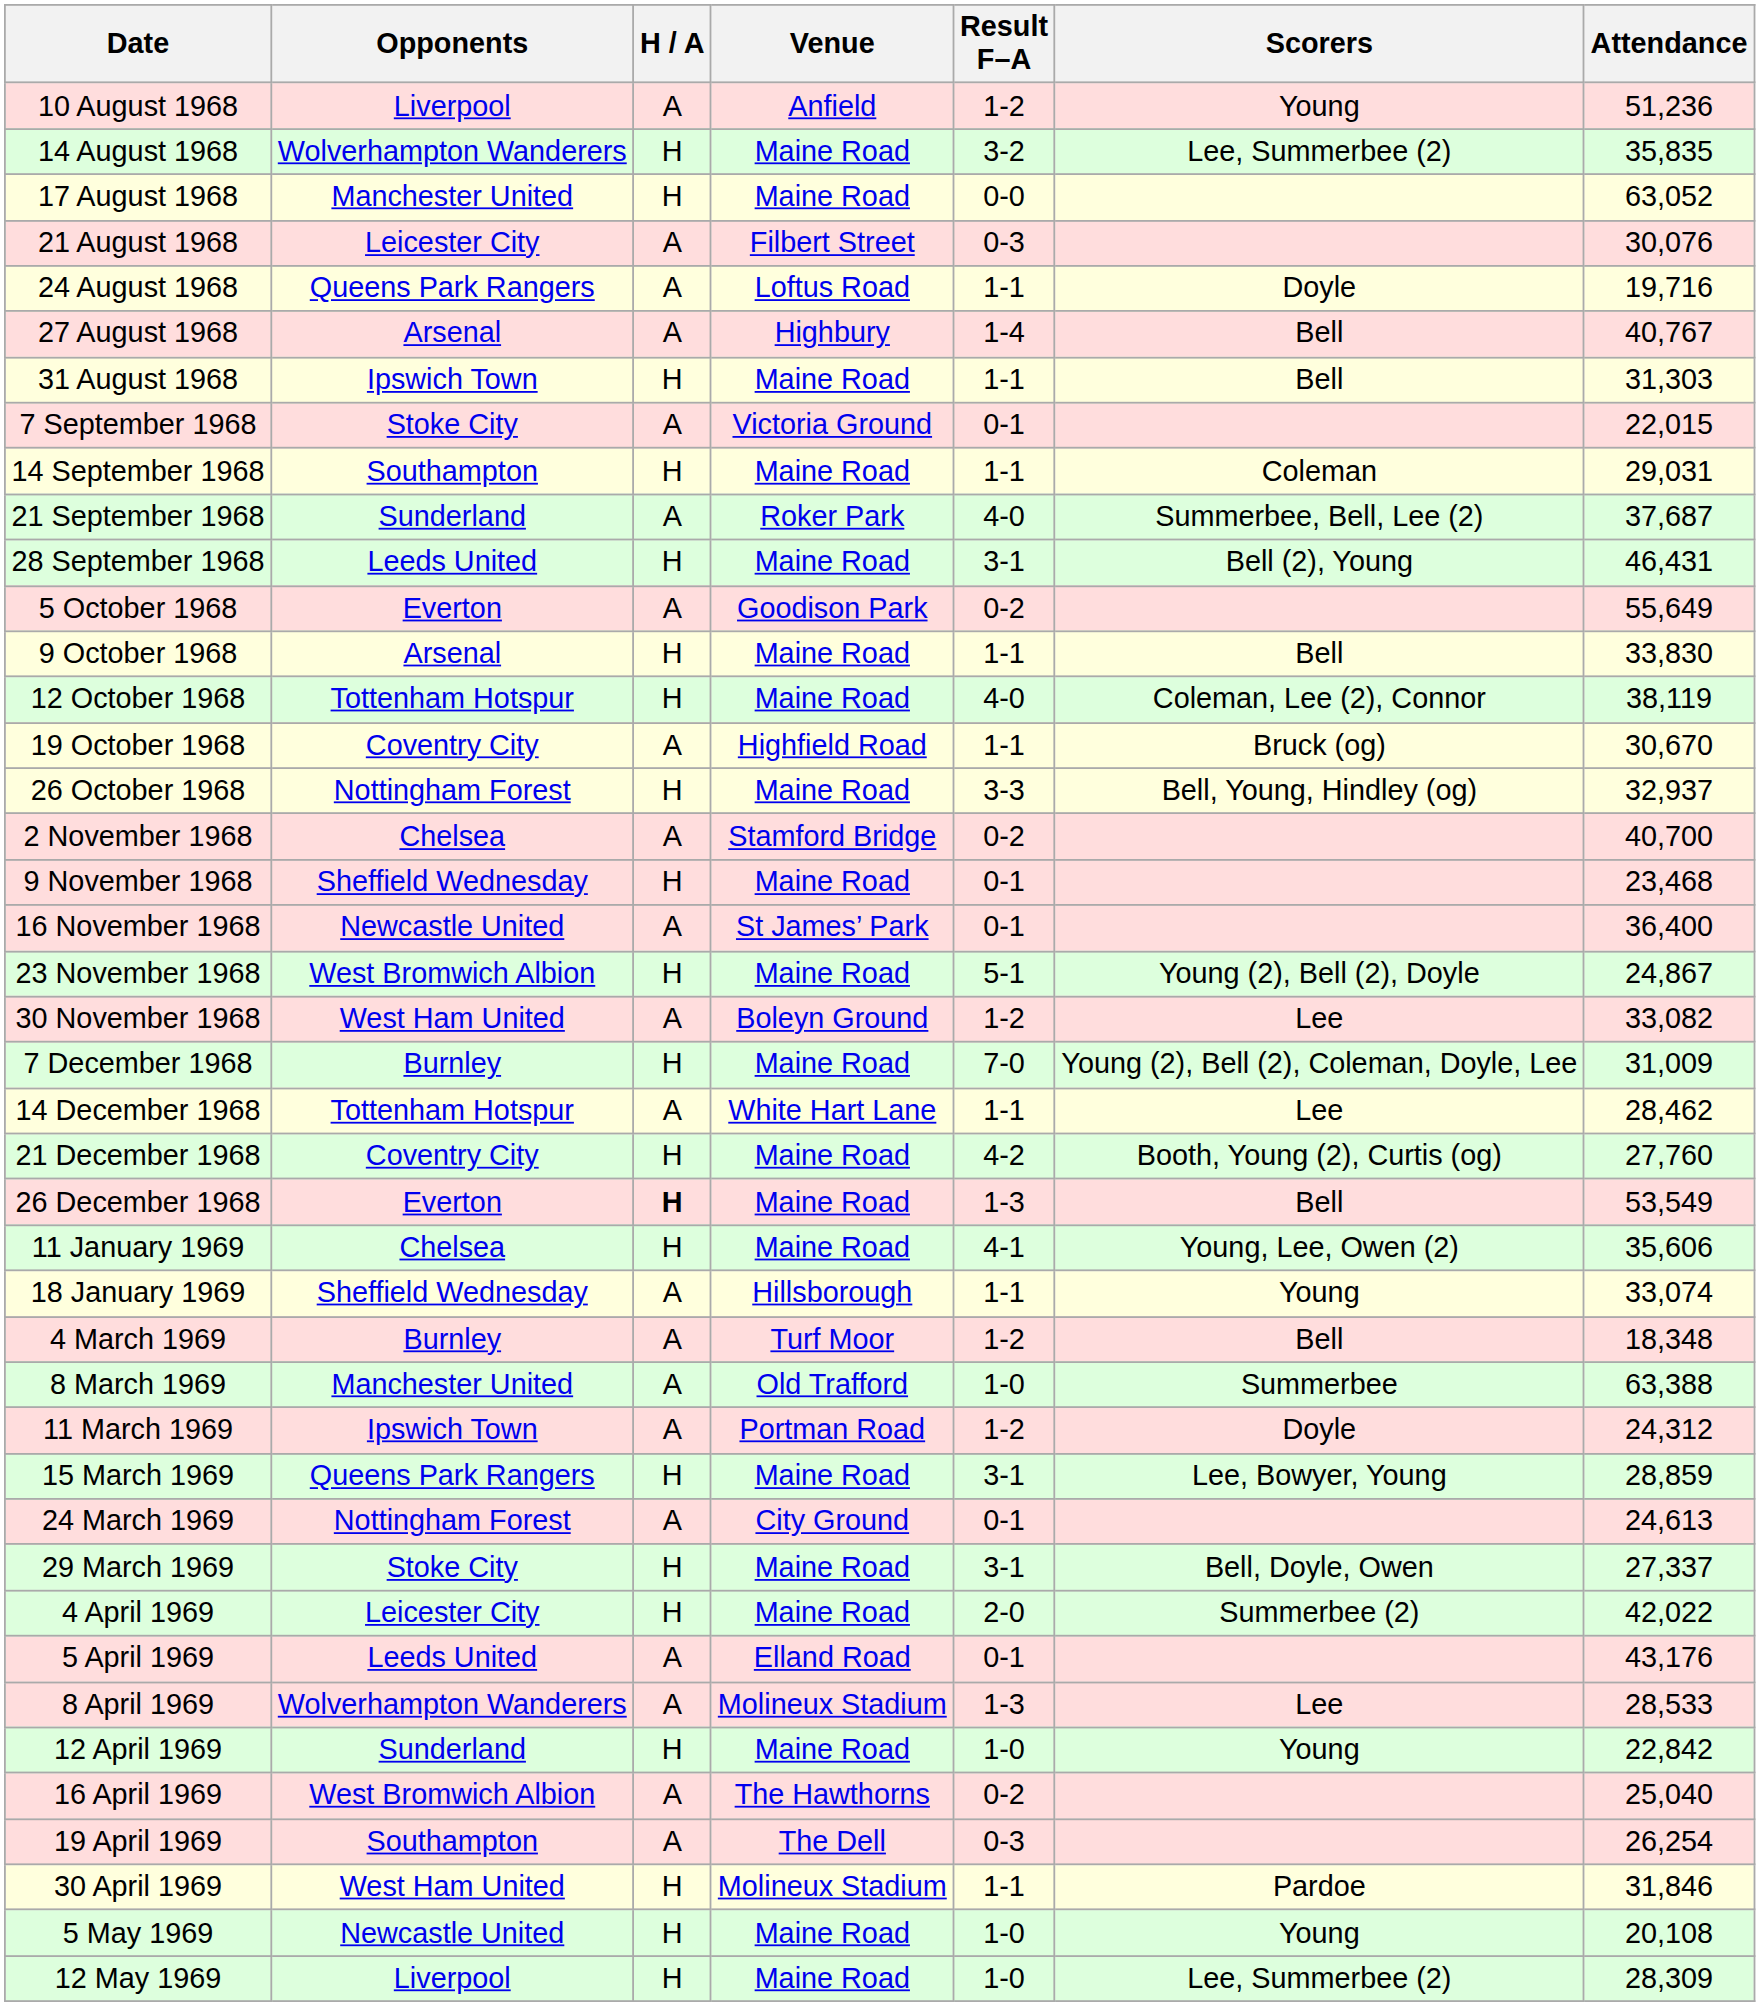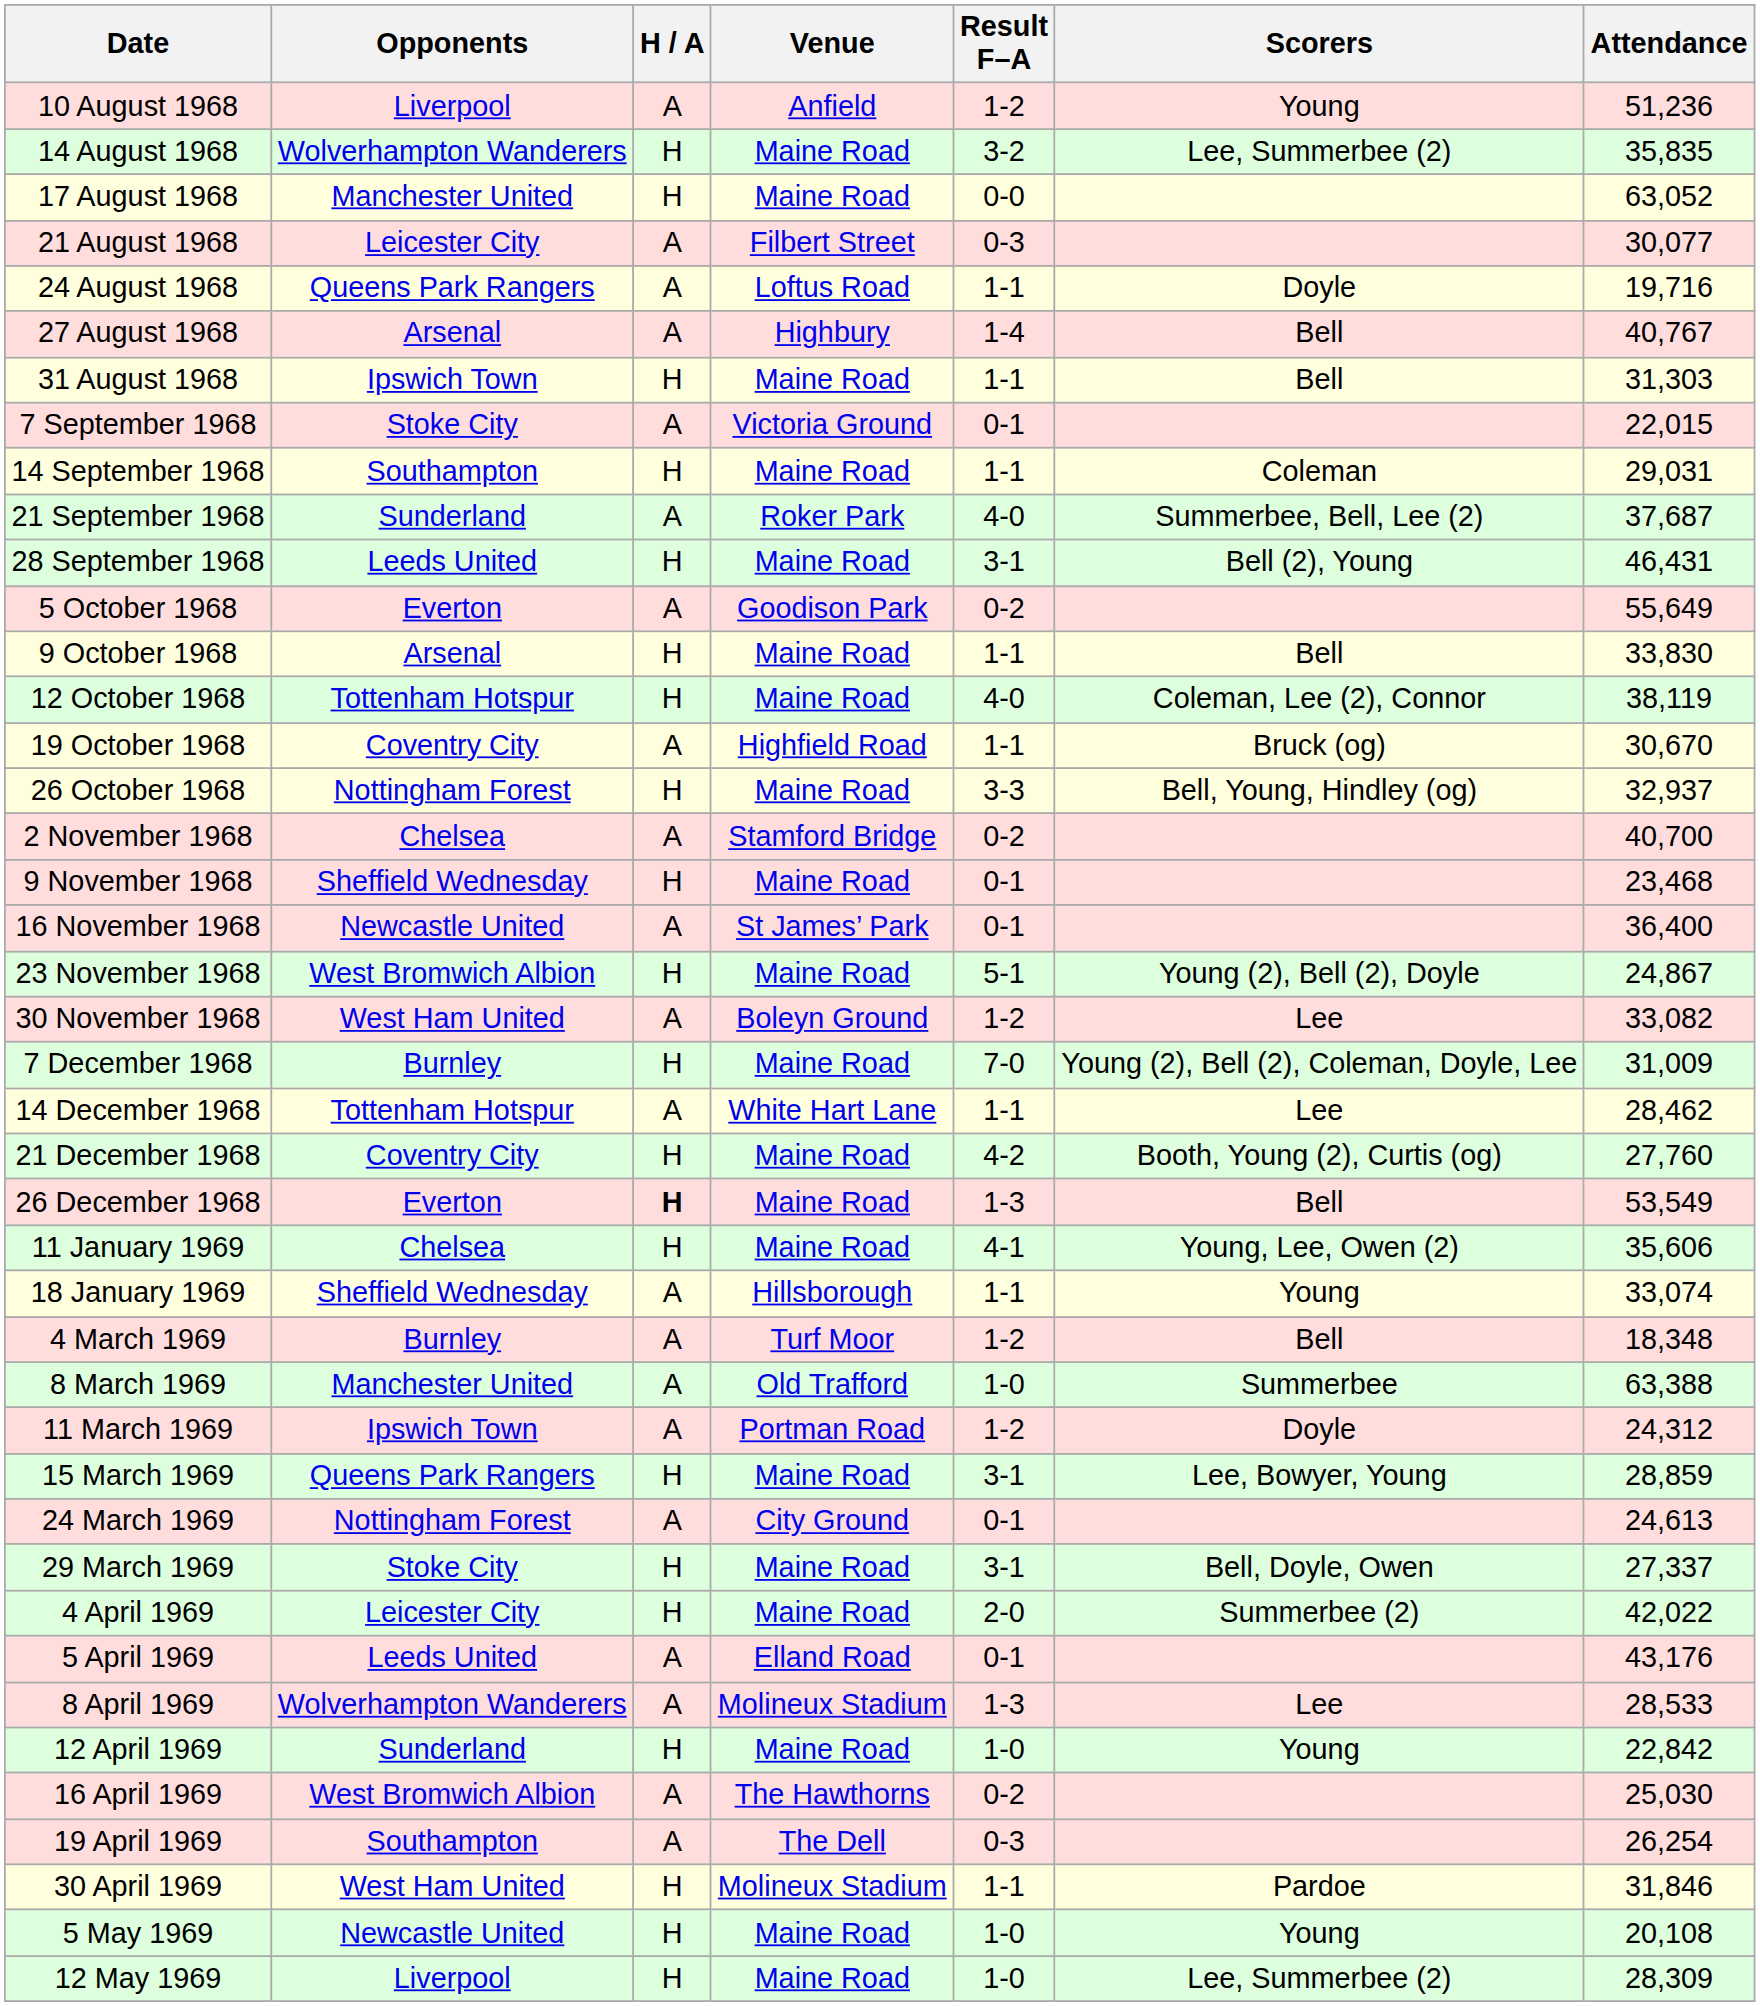21 August 1968 | Attendance: 30,076 -> 30,077
16 April 1969 | Attendance: 25,040 -> 25,030
